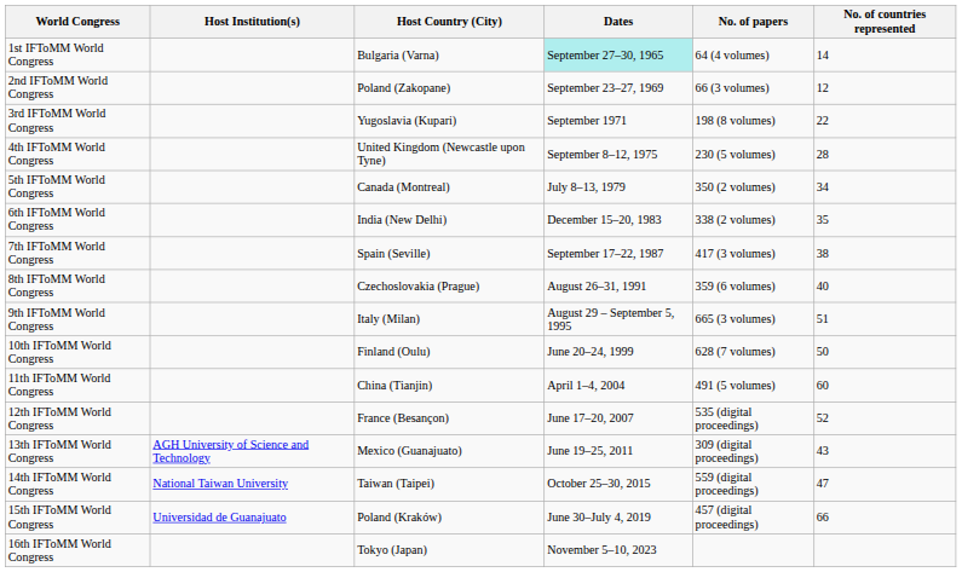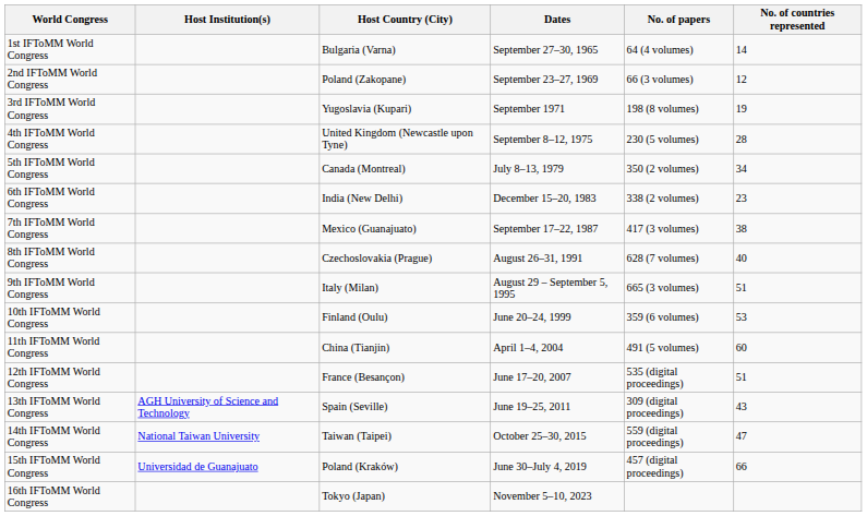1st IFToMM World Congress | Dates: paleturquoise background -> no background
3rd IFToMM World Congress | No. of countries represented: 22 -> 19
6th IFToMM World Congress | No. of countries represented: 35 -> 23
7th IFToMM World Congress | Host Country (City): Spain (Seville) -> Mexico (Guanajuato)
8th IFToMM World Congress | No. of papers: 359 (6 volumes) -> 628 (7 volumes)
10th IFToMM World Congress | No. of papers: 628 (7 volumes) -> 359 (6 volumes)
10th IFToMM World Congress | No. of countries represented: 50 -> 53
12th IFToMM World Congress | No. of countries represented: 52 -> 51
13th IFToMM World Congress | Host Country (City): Mexico (Guanajuato) -> Spain (Seville)
